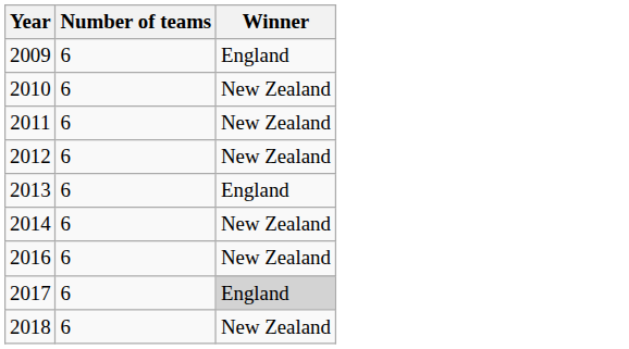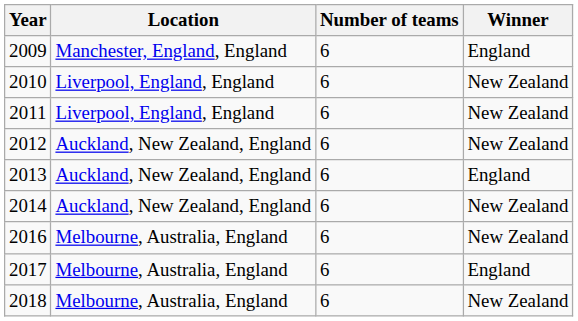+ column: Location | Manchester, England, England | Liverpool, England, England | Liverpool, England, England | Auckland, New Zealand, England | Auckland, New Zealand, England | Auckland, New Zealand, England | Melbourne, Australia, England | Melbourne, Australia, England | Melbourne, Australia, England
2017 | Winner: lightgrey background -> no background
